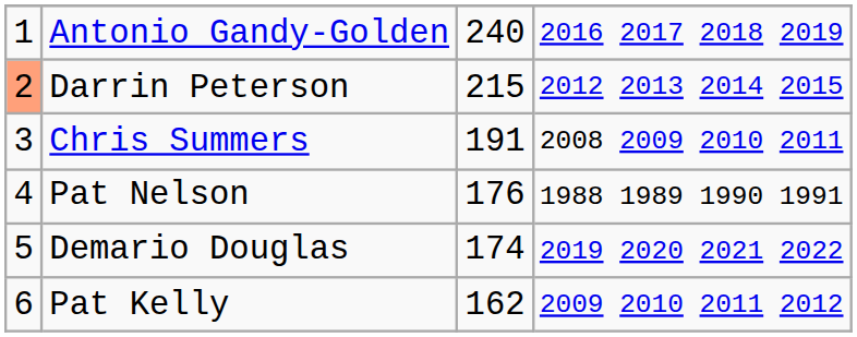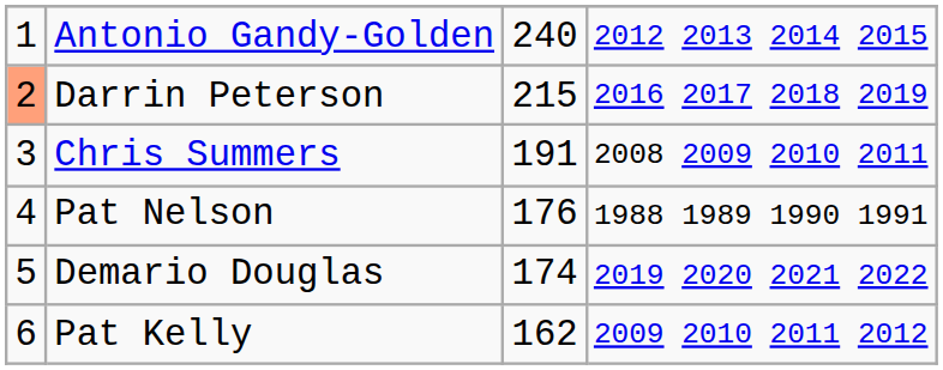Antonio Gandy-Golden | column 4: 2016 2017 2018 2019 -> 2012 2013 2014 2015
Darrin Peterson | column 4: 2012 2013 2014 2015 -> 2016 2017 2018 2019
